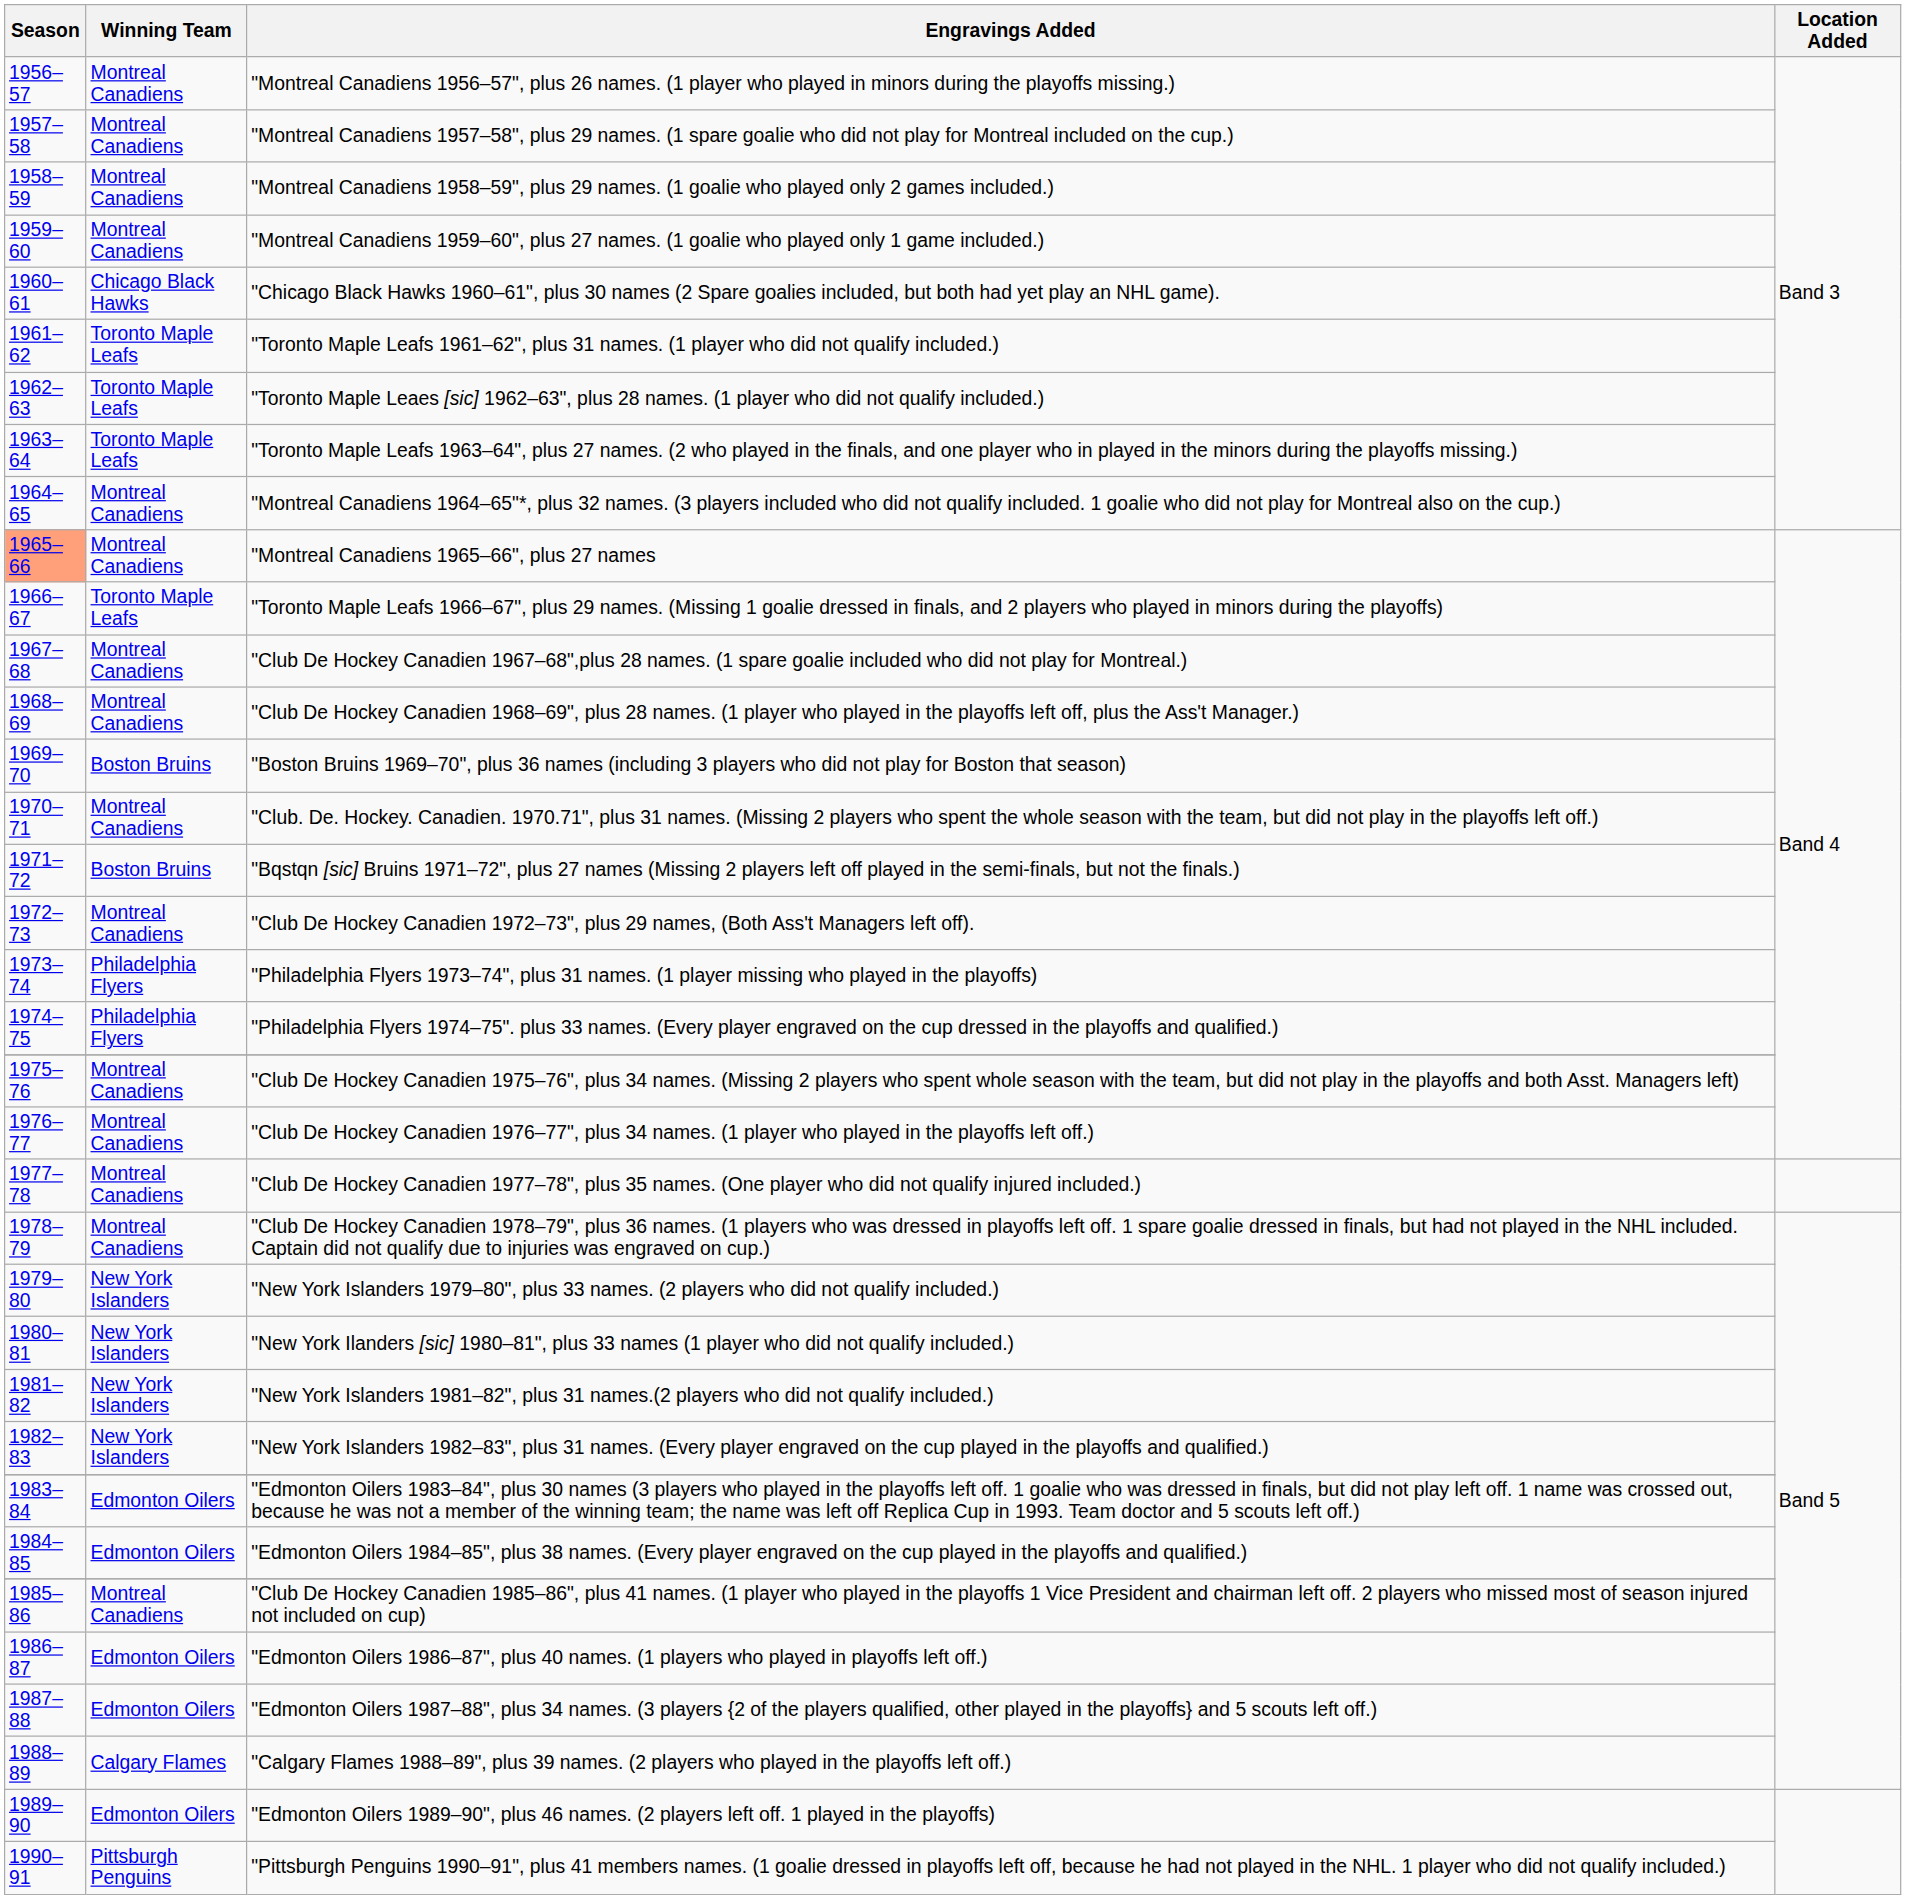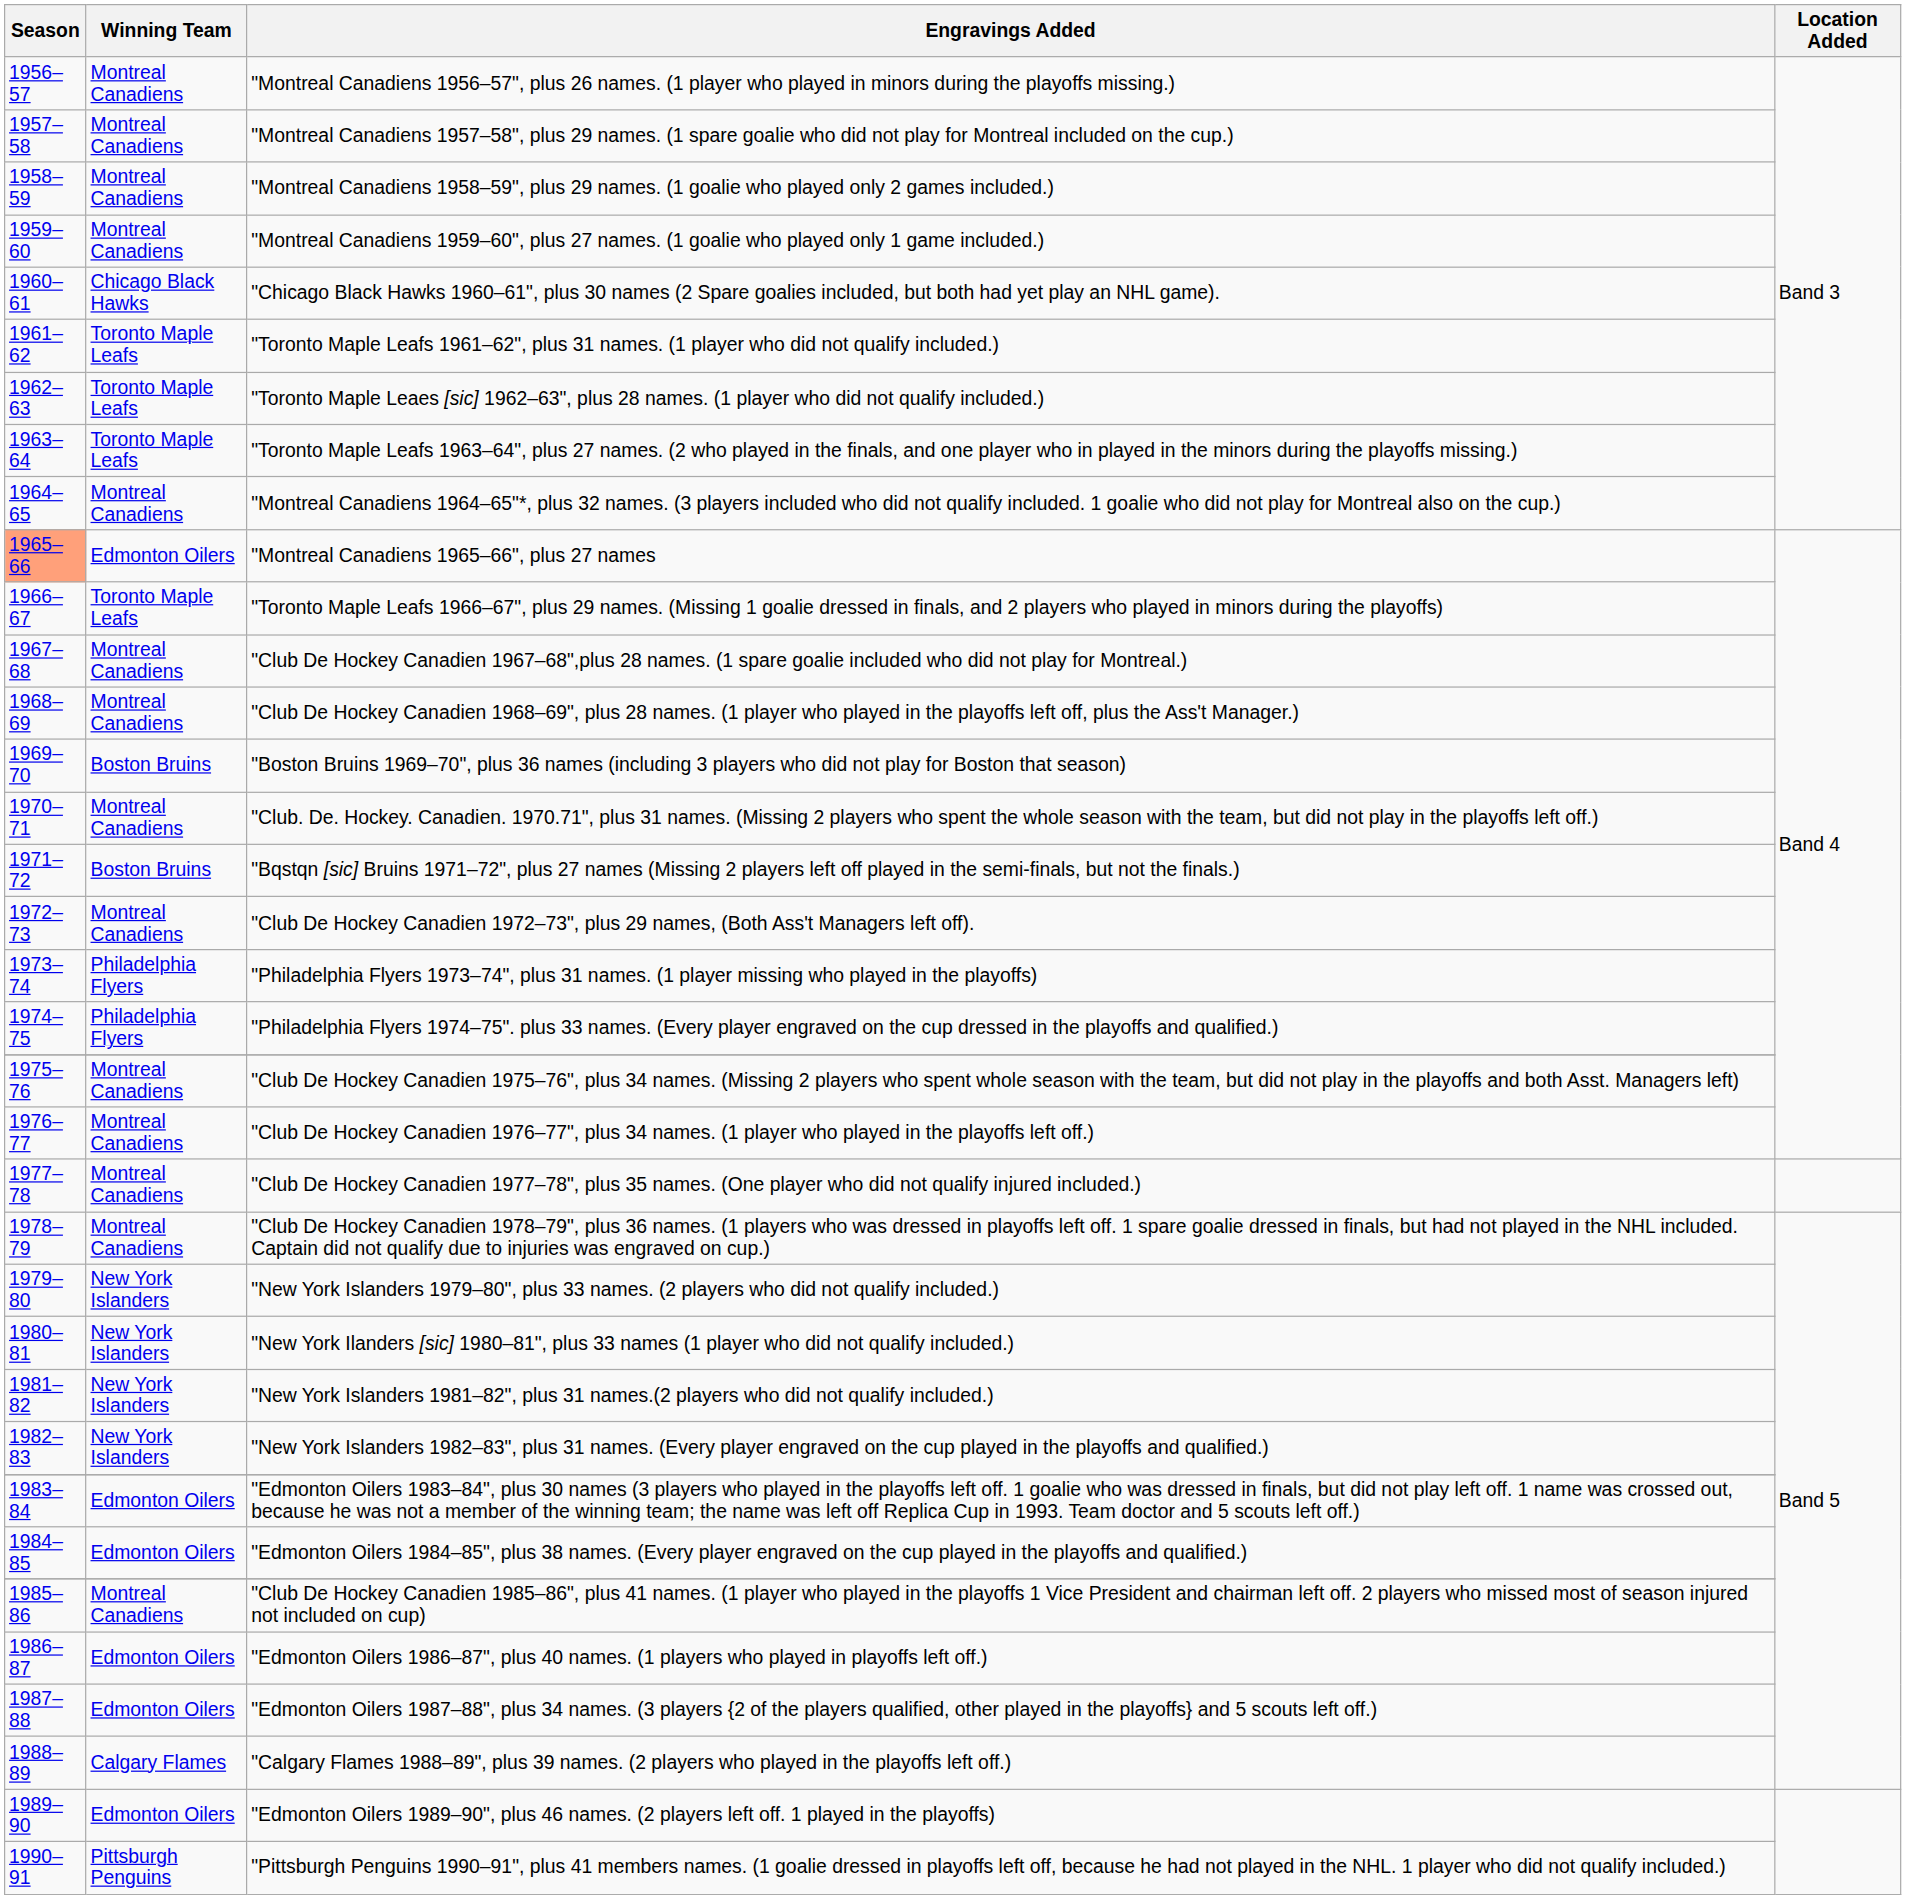"Montreal Canadiens 1965–66", plus 27 names | Winning Team: Montreal Canadiens -> Edmonton Oilers
